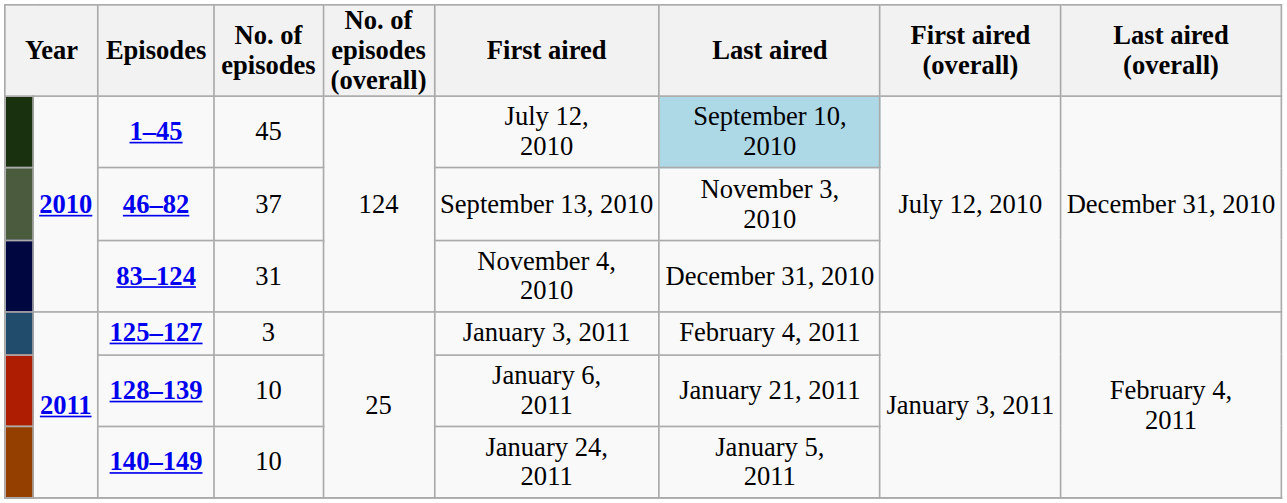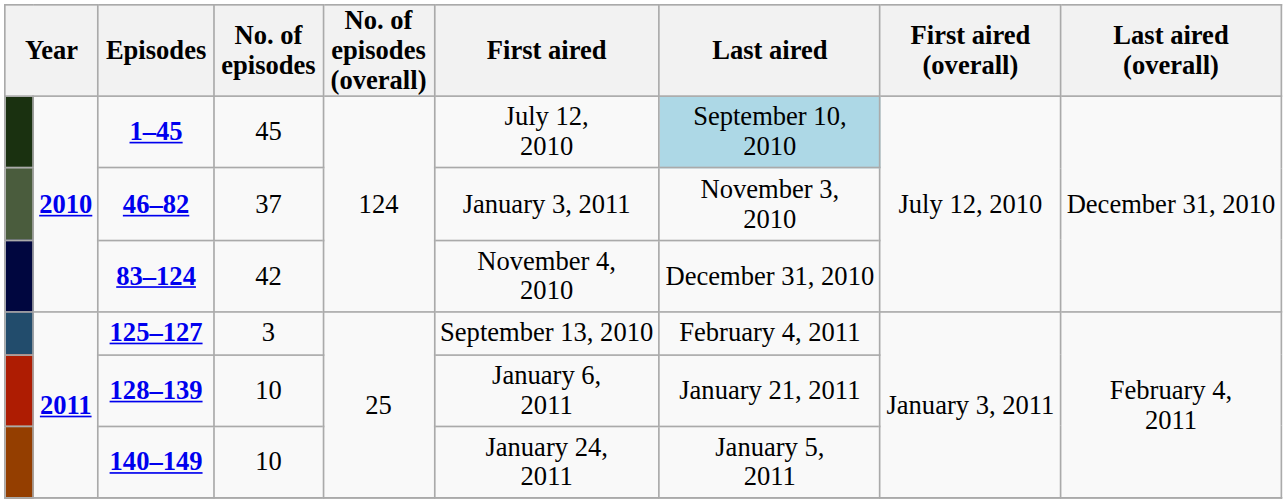46–82 | First aired: September 13, 2010 -> January 3, 2011
83–124 | No. of episodes: 31 -> 42
125–127 | First aired: January 3, 2011 -> September 13, 2010
